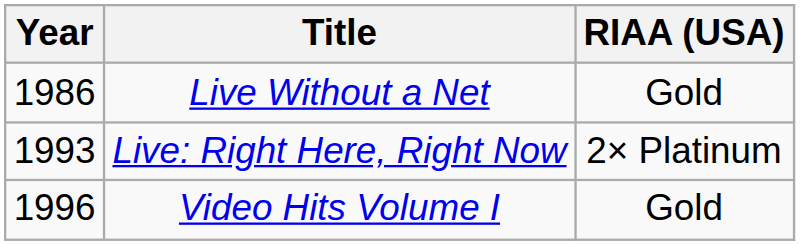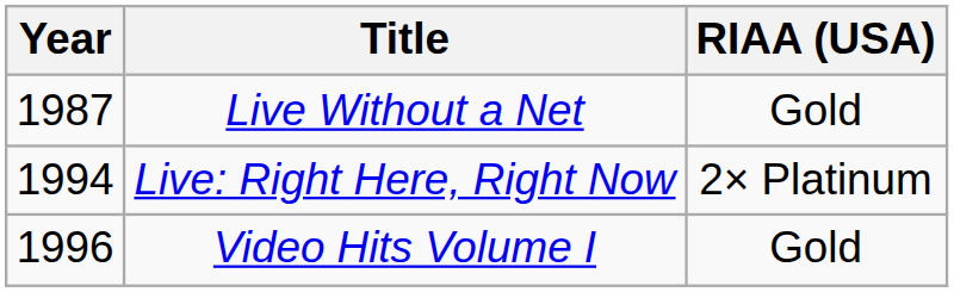Live Without a Net | Year: 1986 -> 1987
Live: Right Here, Right Now | Year: 1993 -> 1994
